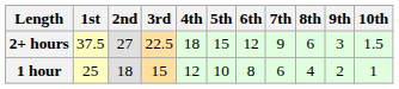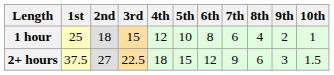rows swapped: 1 hour <-> 2+ hours
